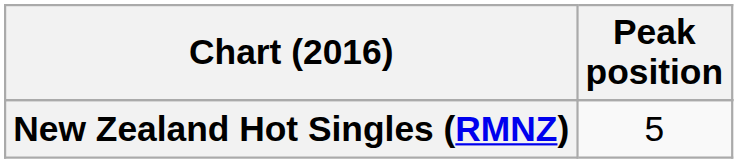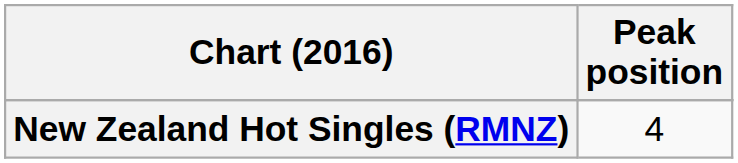New Zealand Hot Singles (RMNZ) | Peak position: 5 -> 4
